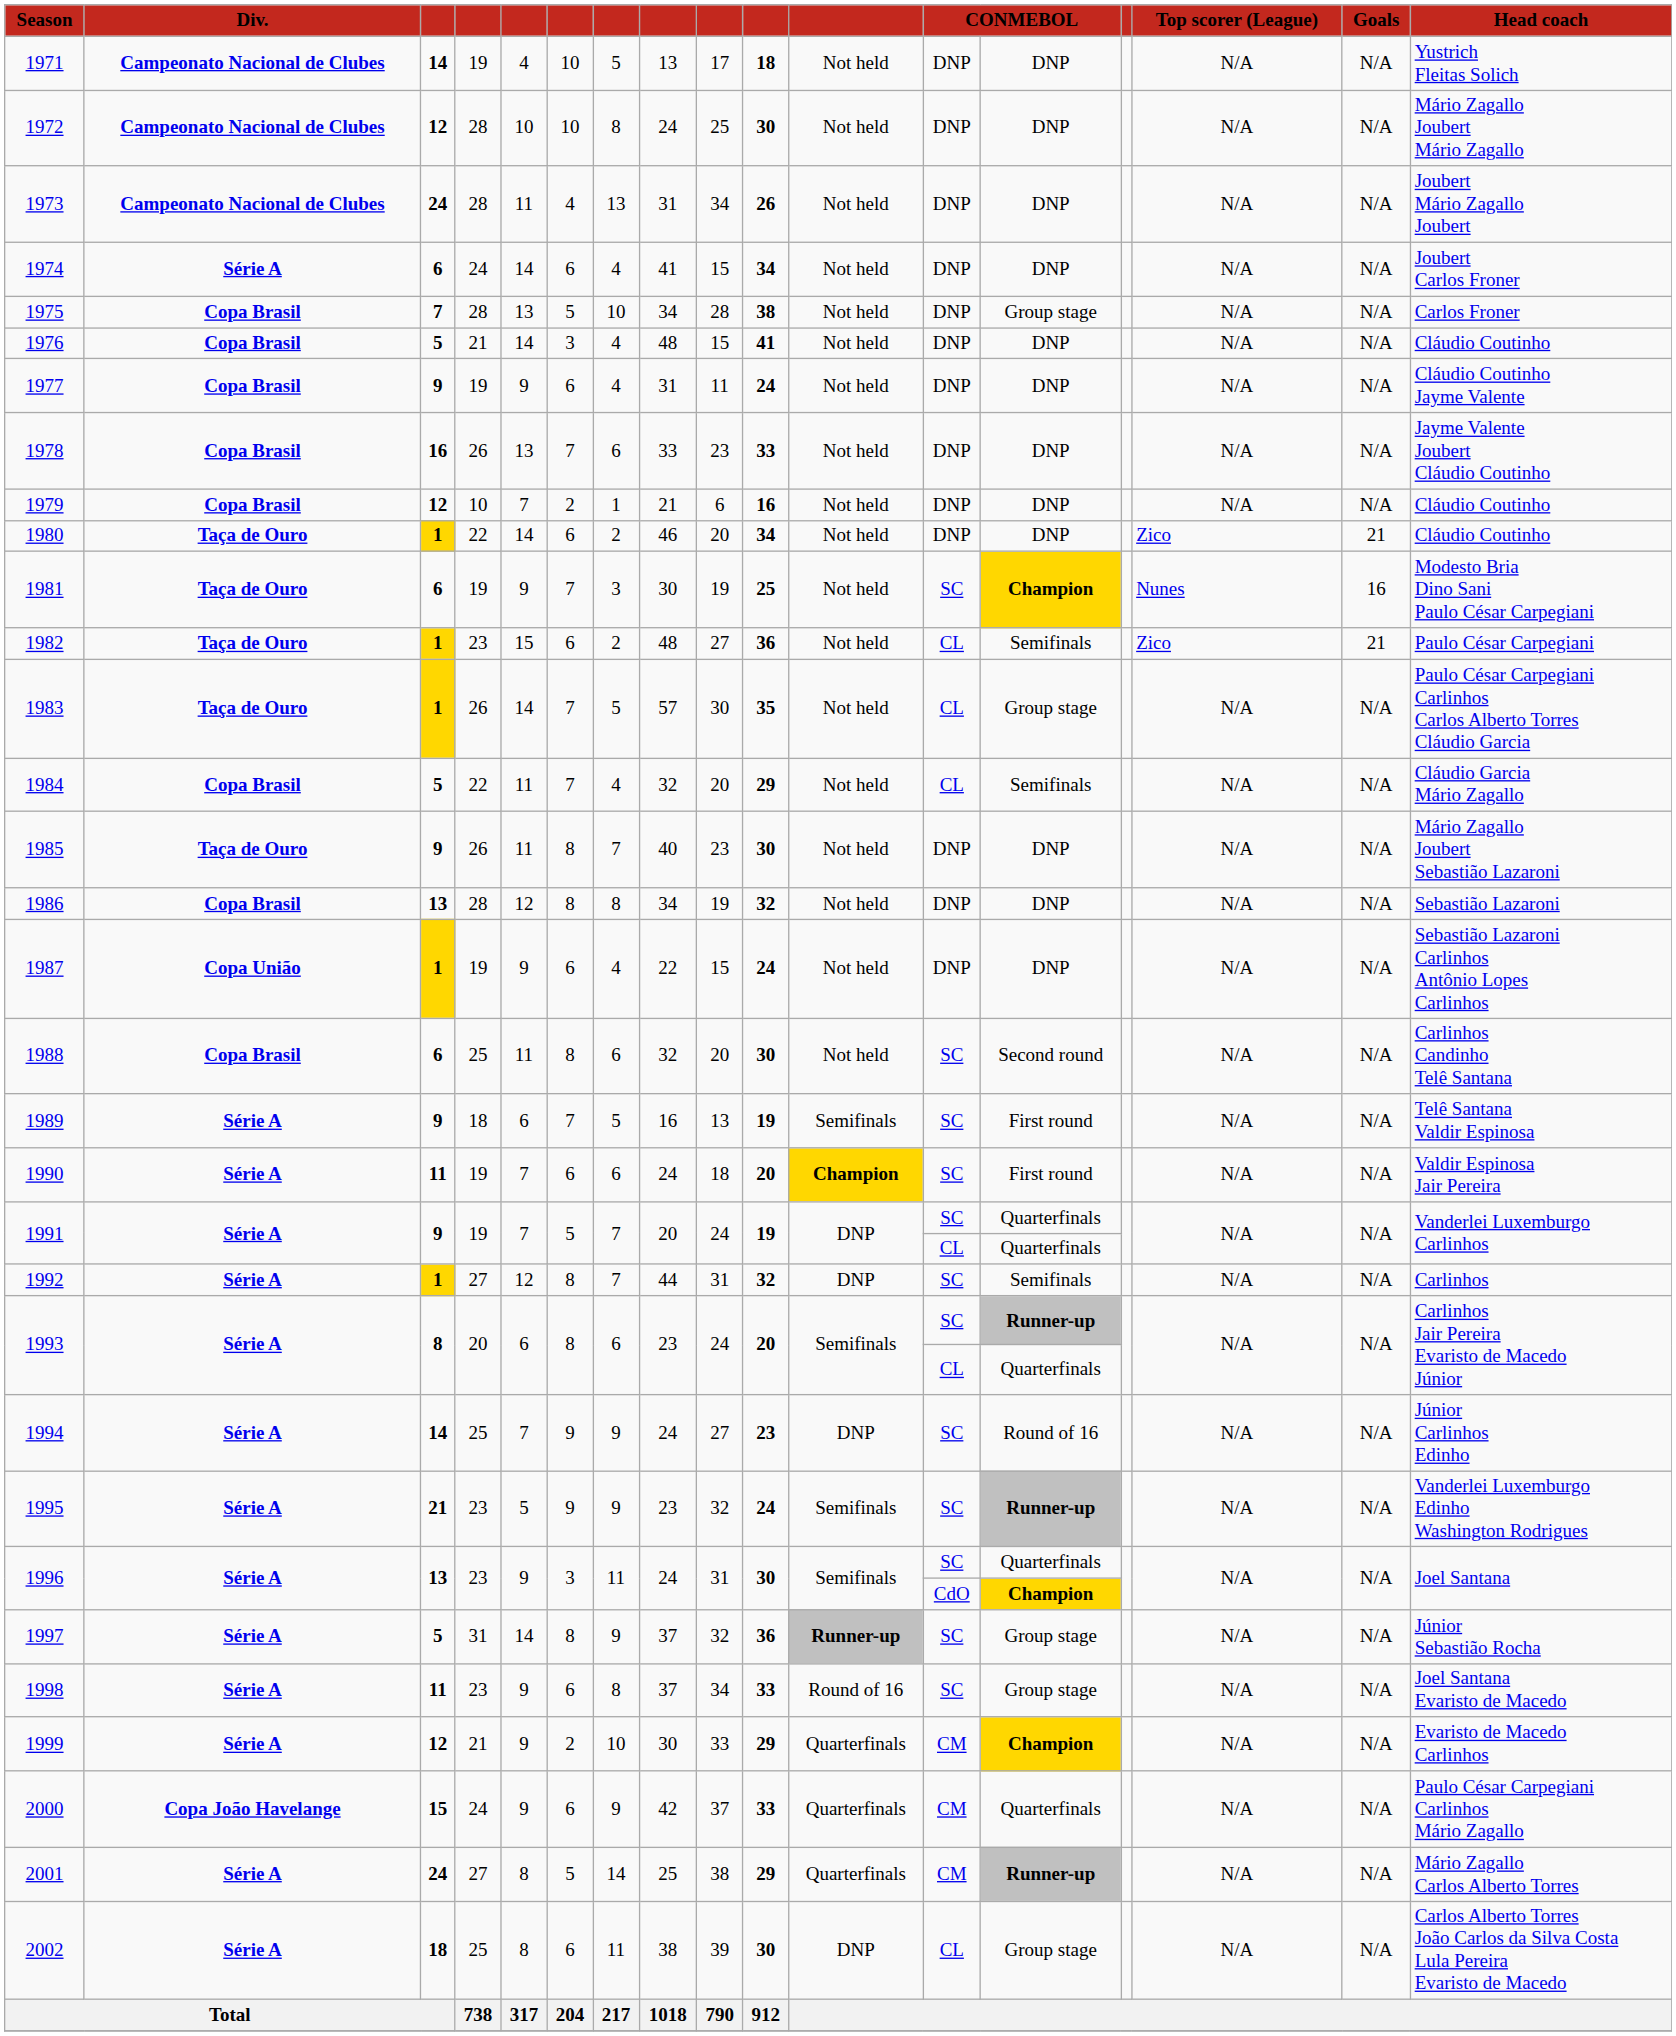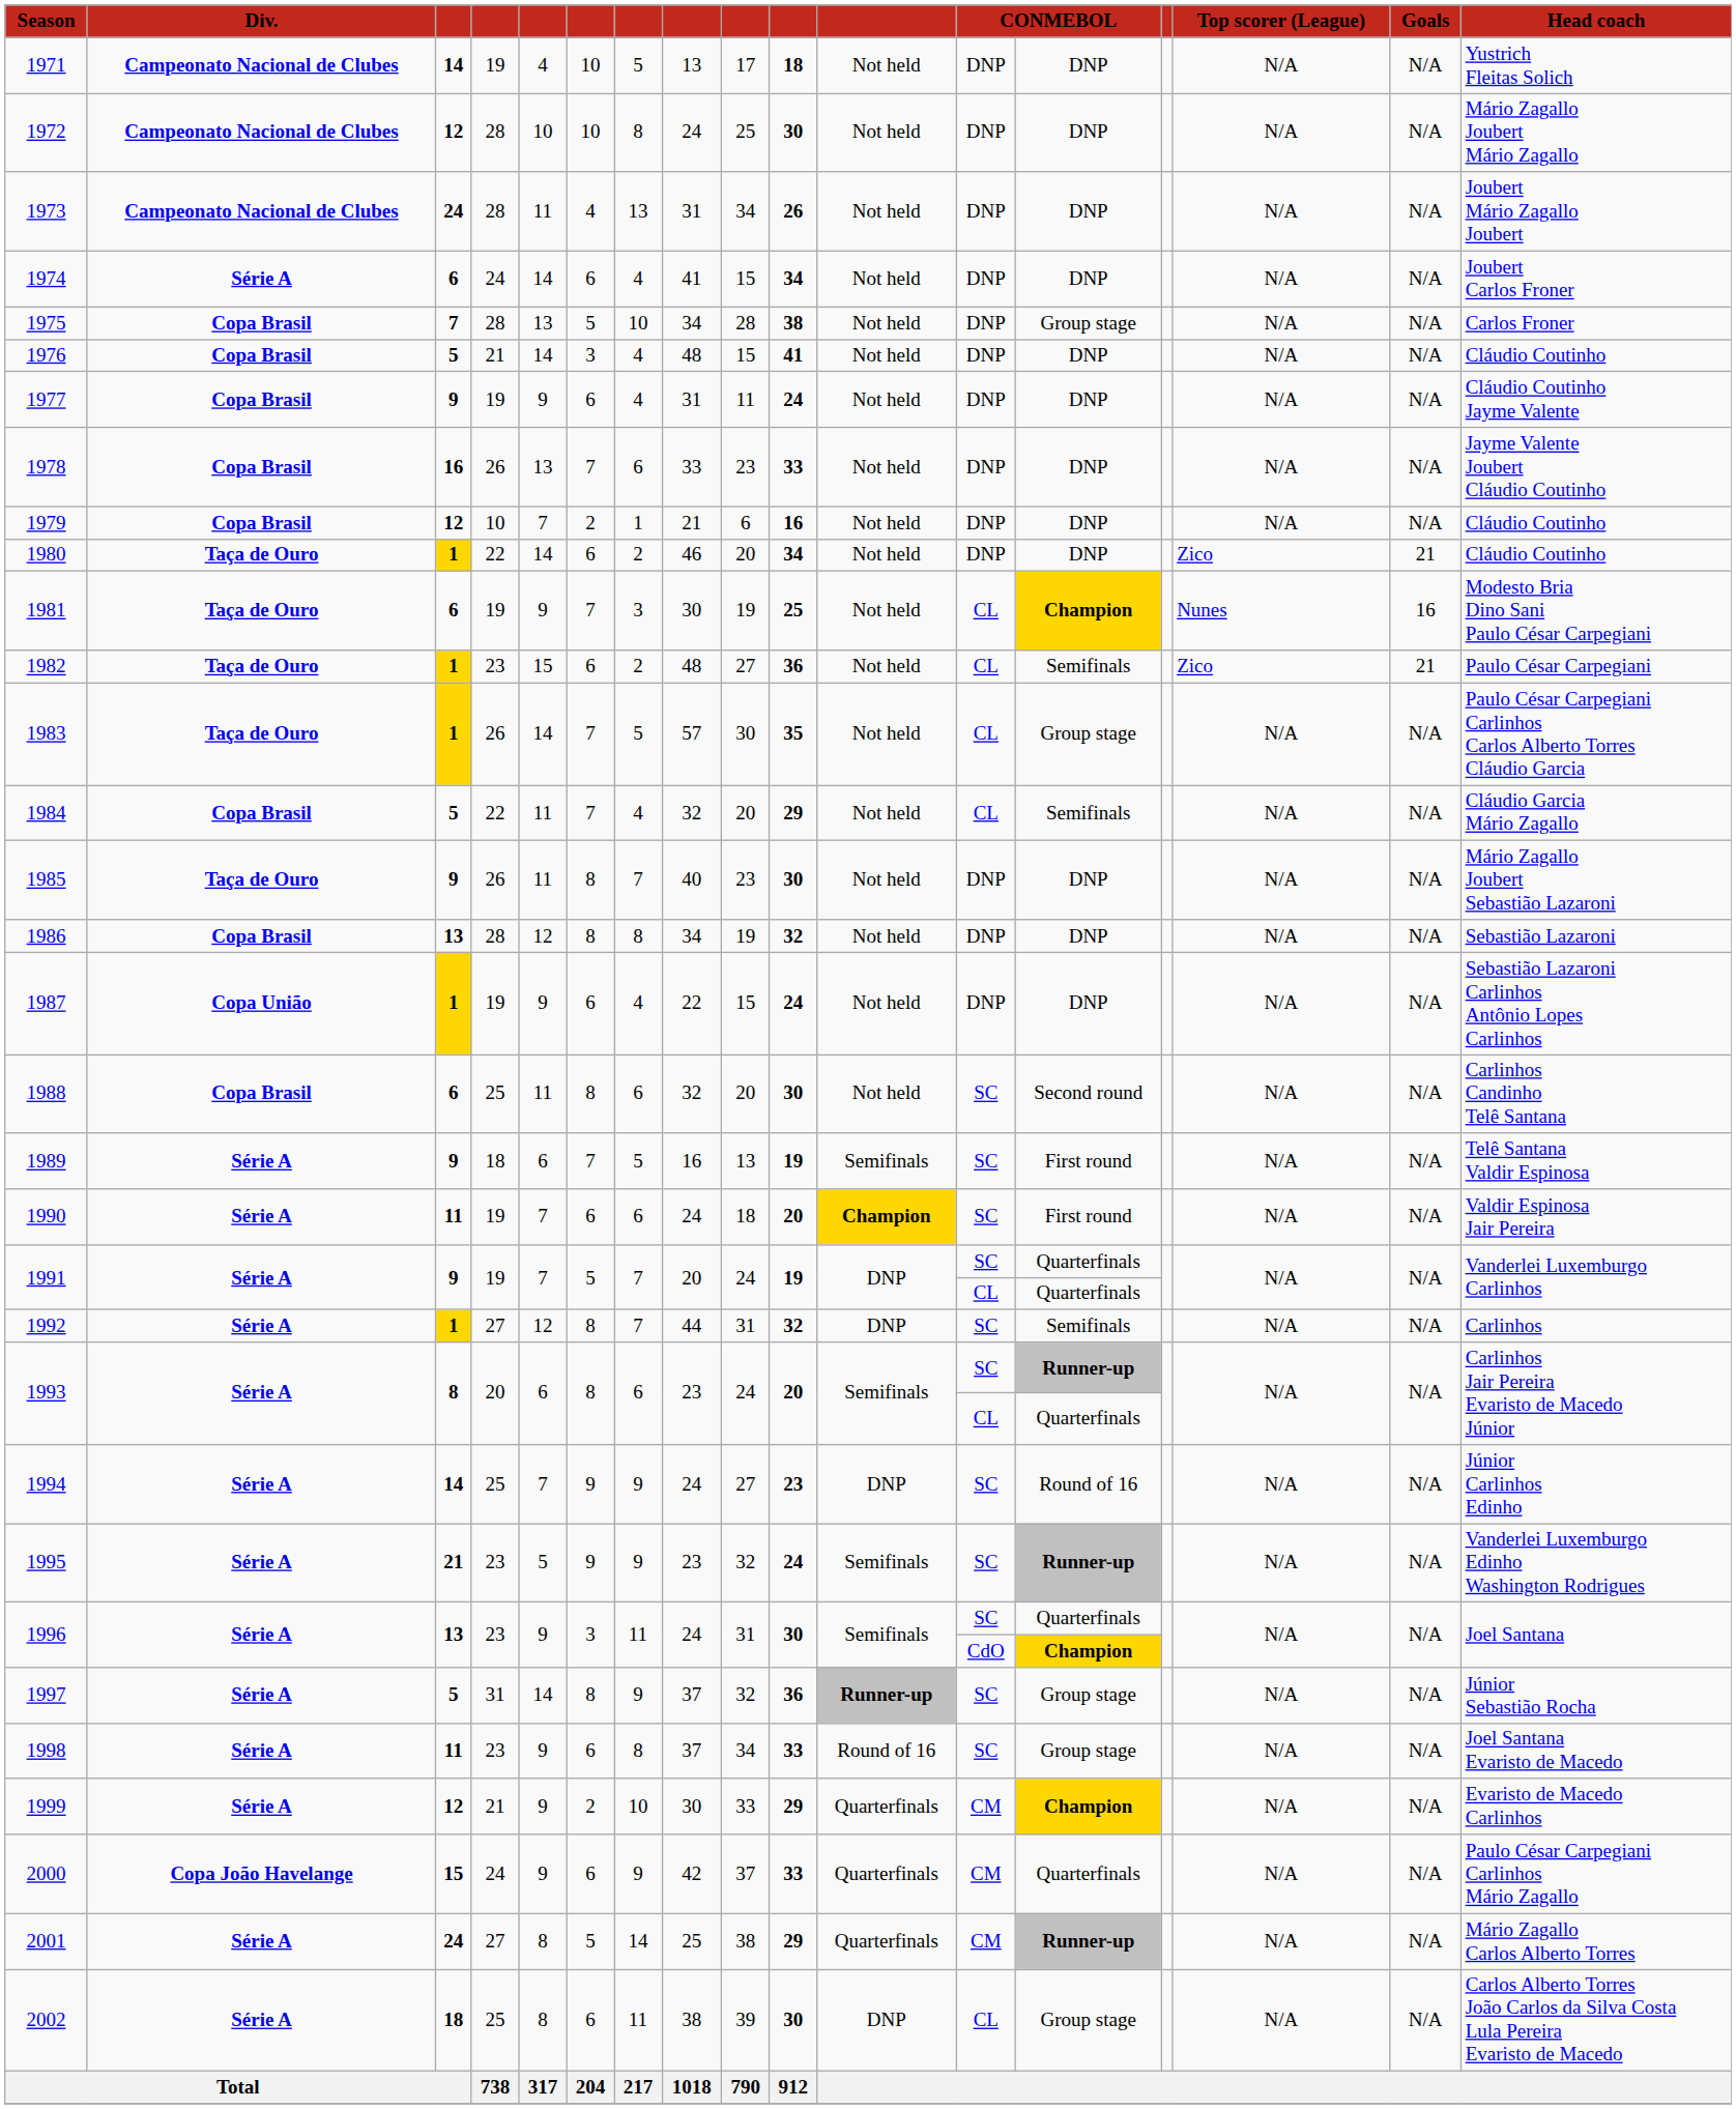1981 | column 12: SC -> CL
